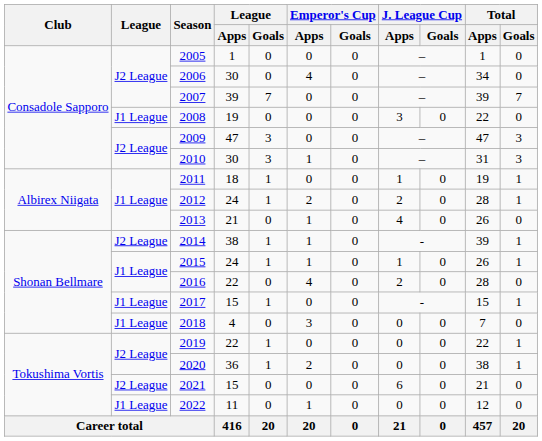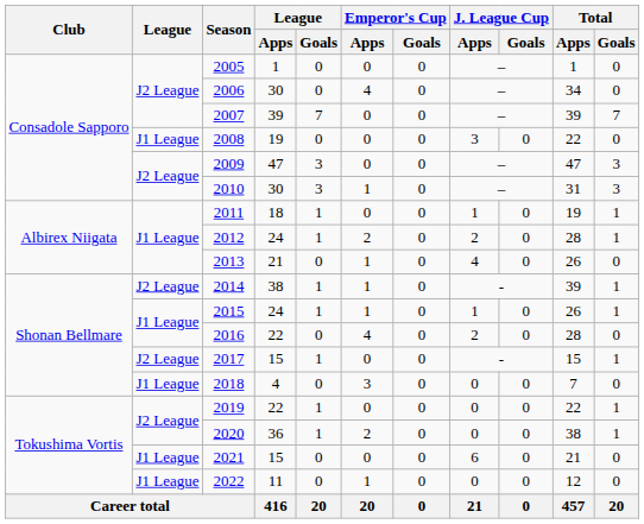2017 | League: J1 League -> J2 League
2021 | League: J2 League -> J1 League
